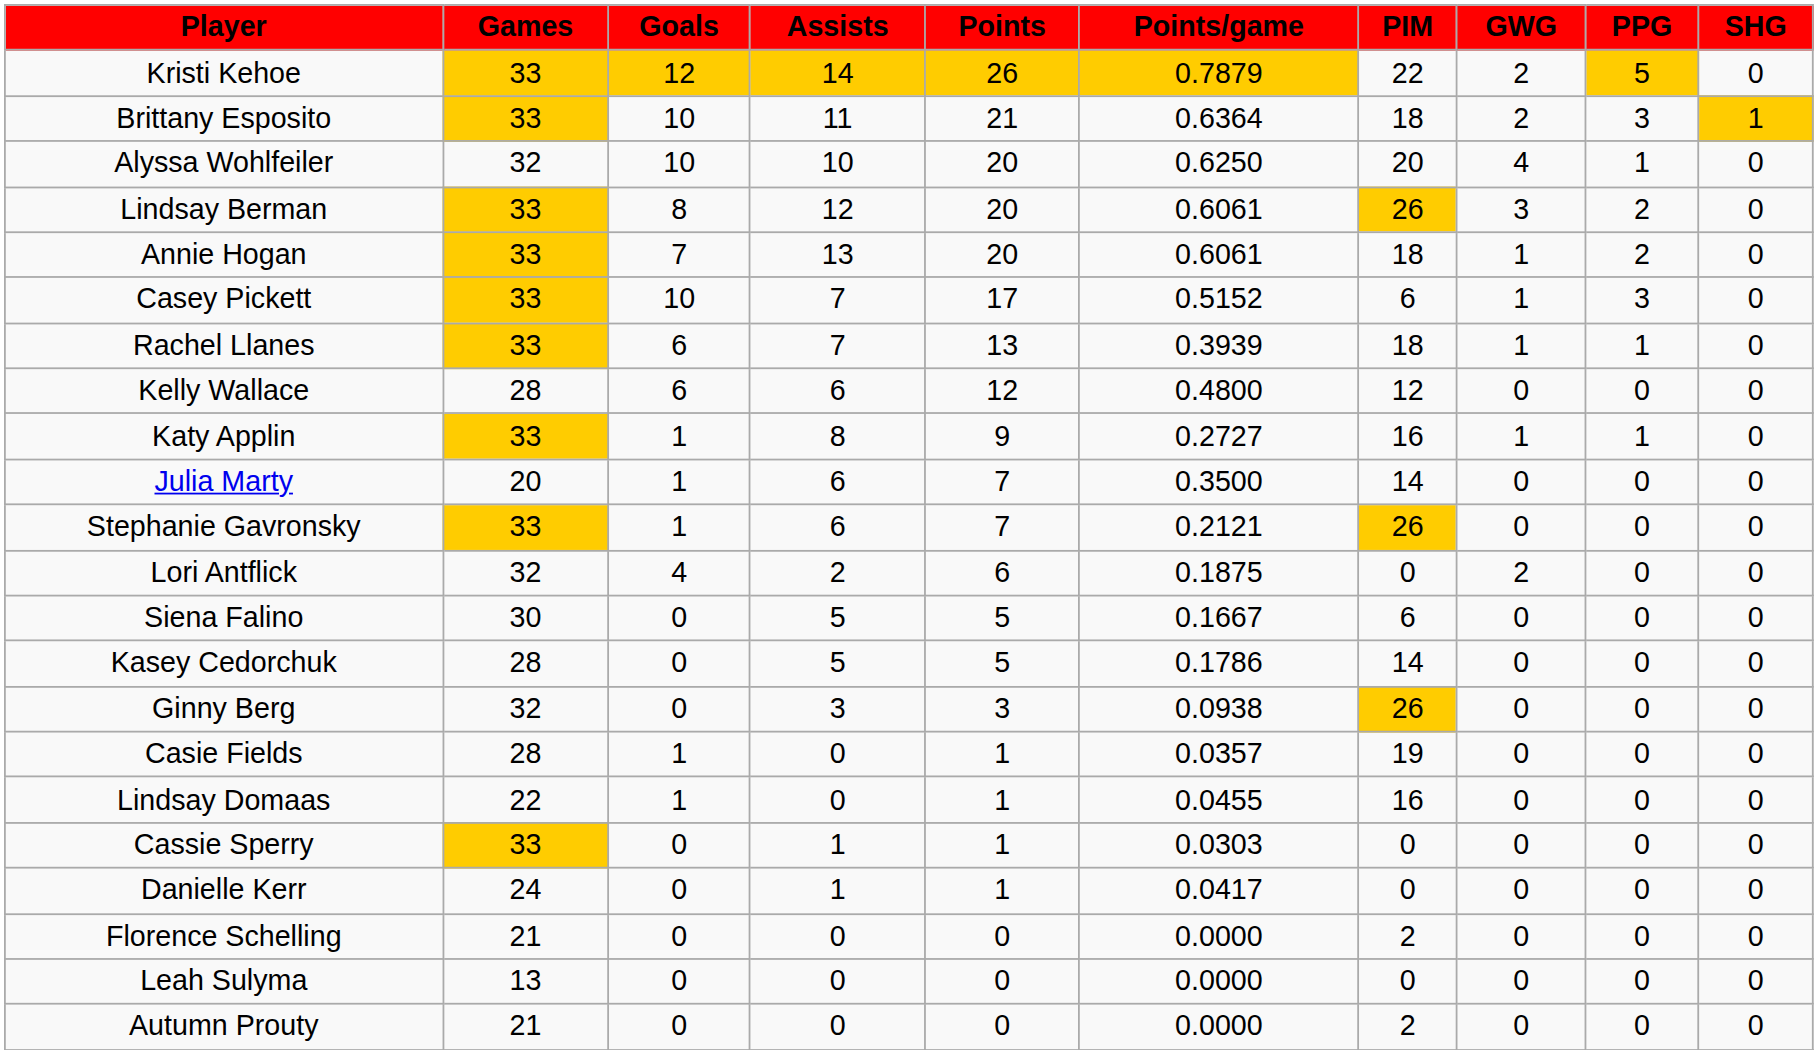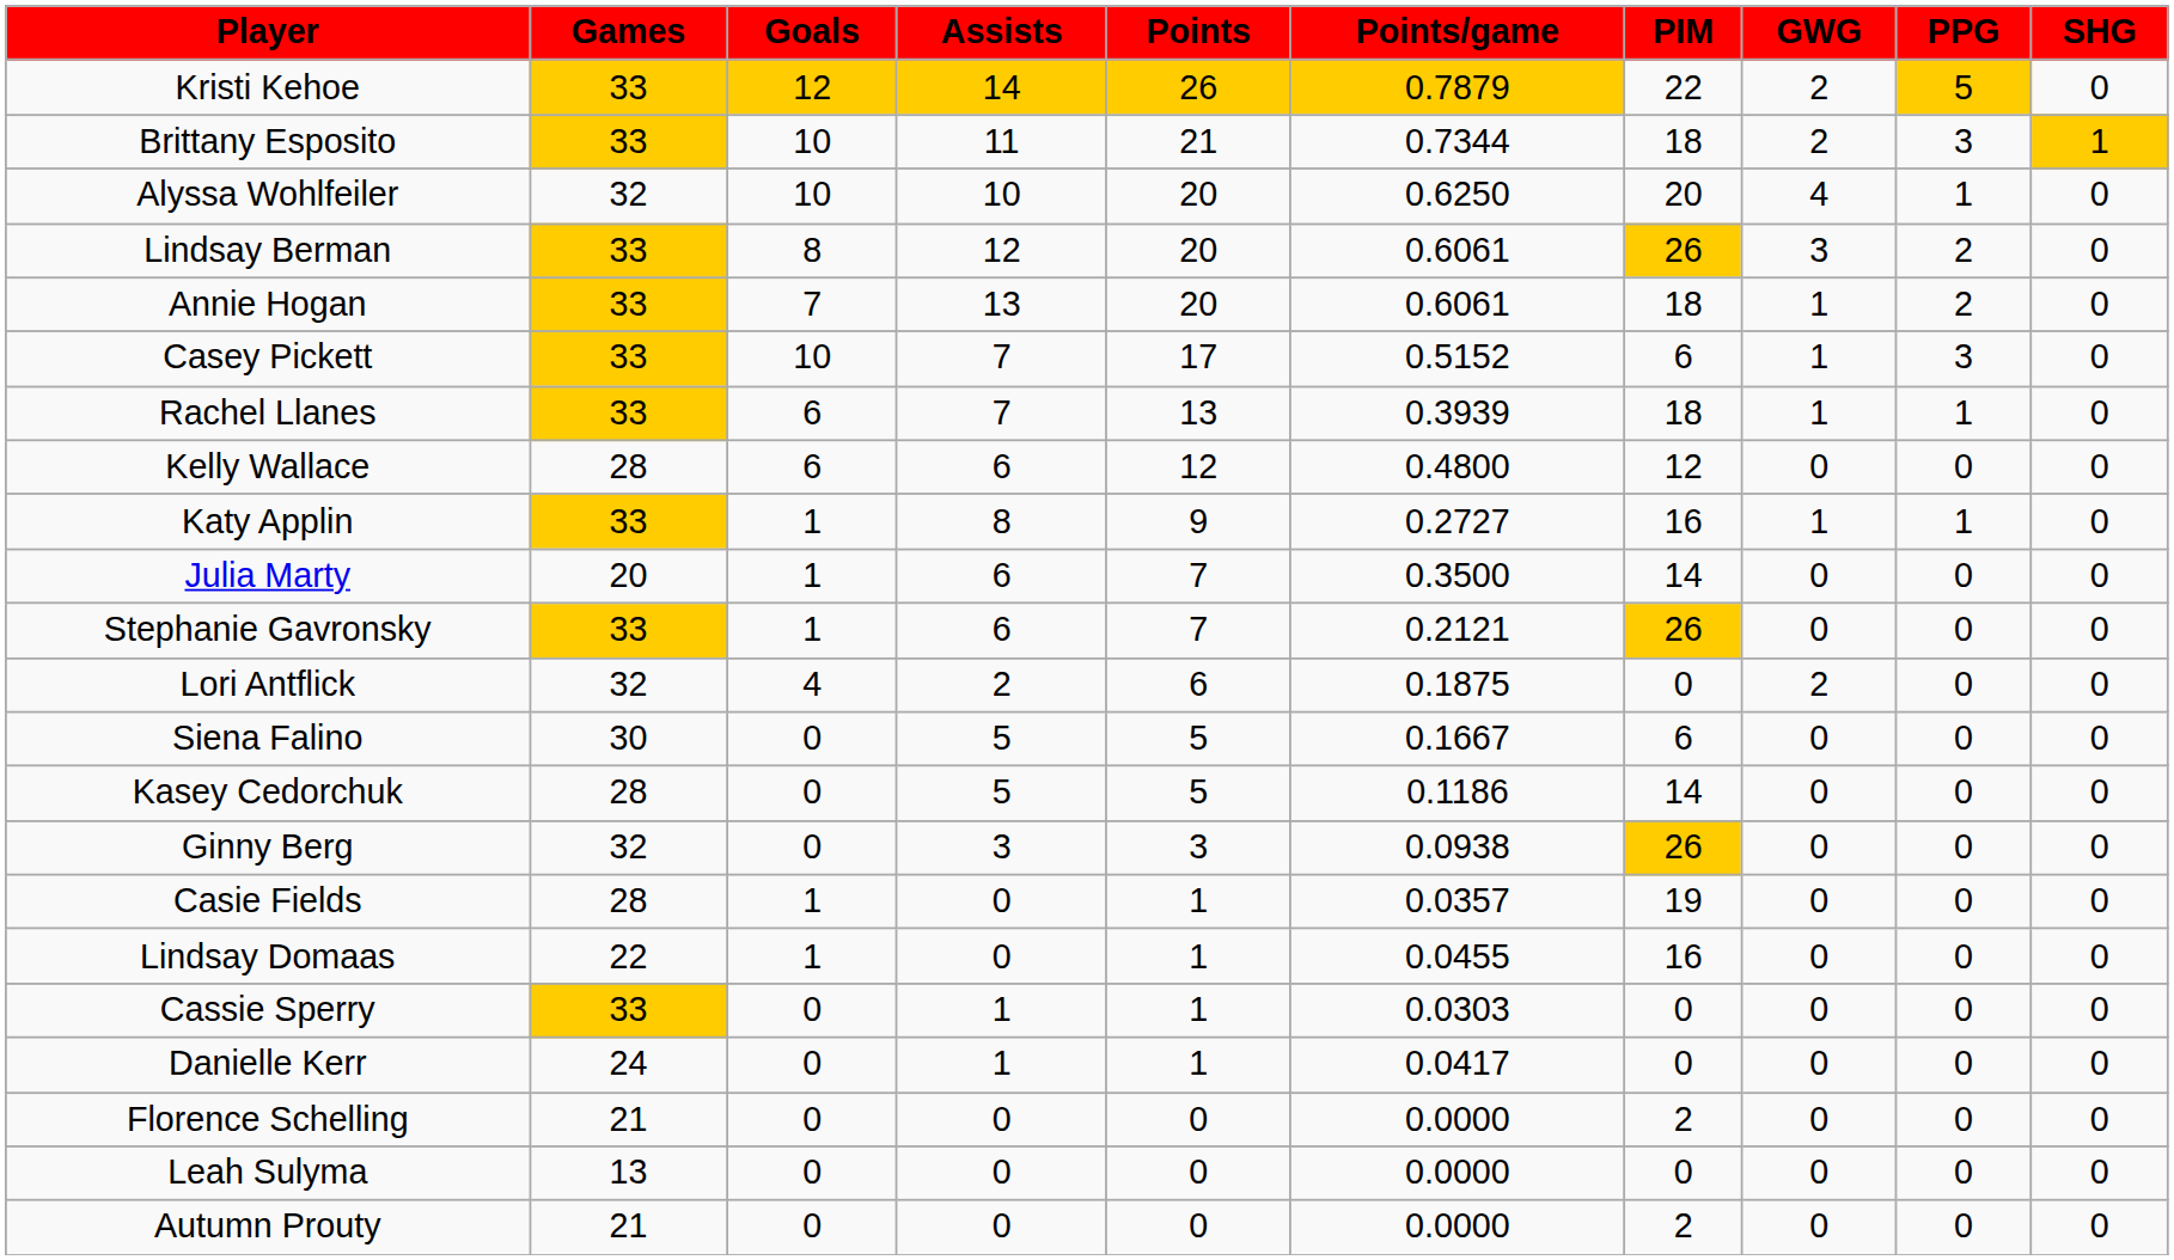Brittany Esposito | Points/game: 0.6364 -> 0.7344
Kasey Cedorchuk | Points/game: 0.1786 -> 0.1186
